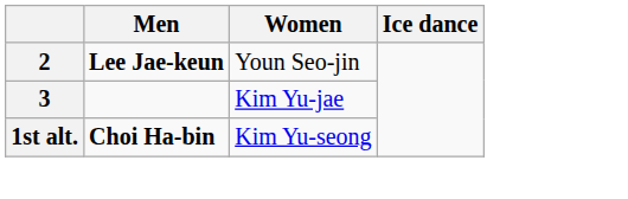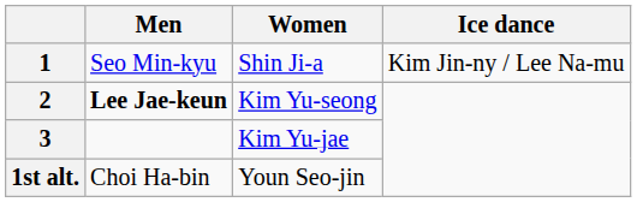+ row: 1 | Seo Min-kyu | Shin Ji-a | Kim Jin-ny / Lee Na-mu
2 | Women: Youn Seo-jin -> Kim Yu-seong
1st alt. | Men: bold -> normal
1st alt. | Women: Kim Yu-seong -> Youn Seo-jin
